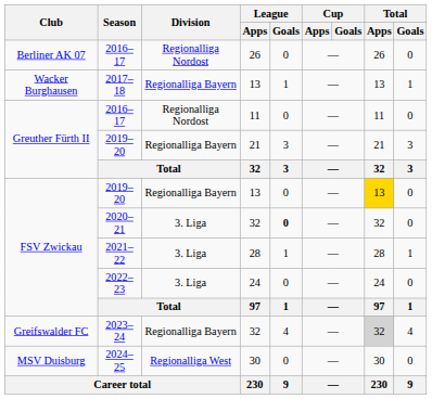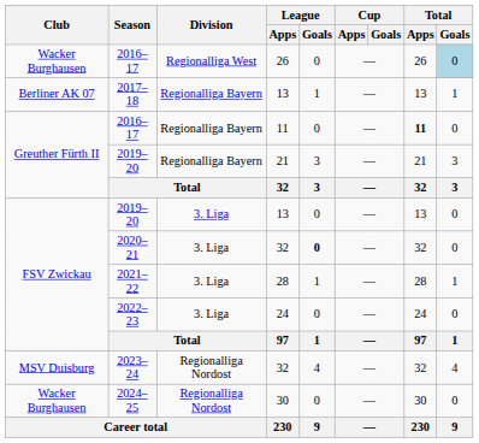2016–17 / 26 | Club: Berliner AK 07 -> Wacker Burghausen
2016–17 / 26 | Division: Regionalliga Nordost -> Regionalliga West
2016–17 / 26 | Total / Goals: no background -> lightblue background
2017–18 | Club: Wacker Burghausen -> Berliner AK 07
2016–17 / 11 | Division: Regionalliga Nordost -> Regionalliga Bayern
2016–17 / 11 | Total / Apps: normal -> bold
2019–20 / 13 | Division: Regionalliga Bayern -> 3. Liga
2019–20 / 13 | Total / Apps: gold background -> no background
2023–24 | Club: Greifswalder FC -> MSV Duisburg
2023–24 | Division: Regionalliga Bayern -> Regionalliga Nordost
2023–24 | Total / Apps: lightgrey background -> no background
2024–25 | Club: MSV Duisburg -> Wacker Burghausen
2024–25 | Division: Regionalliga West -> Regionalliga Nordost
